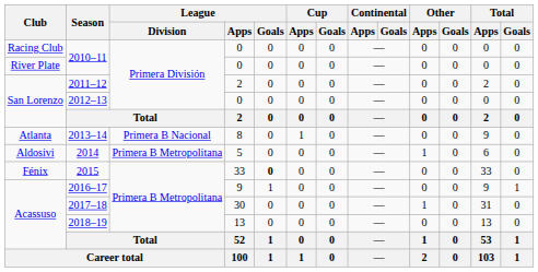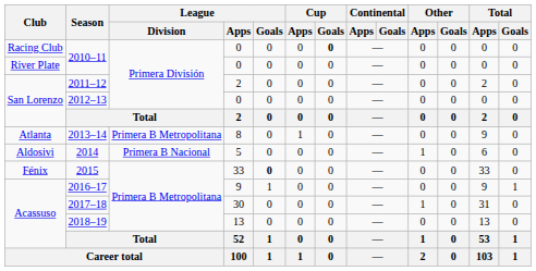Racing Club / 2010–11 | Cup / Goals: normal -> bold
2013–14 | League / Division: Primera B Nacional -> Primera B Metropolitana
2014 | League / Division: Primera B Metropolitana -> Primera B Nacional
